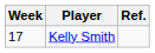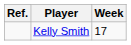columns swapped: Week <-> Ref.
